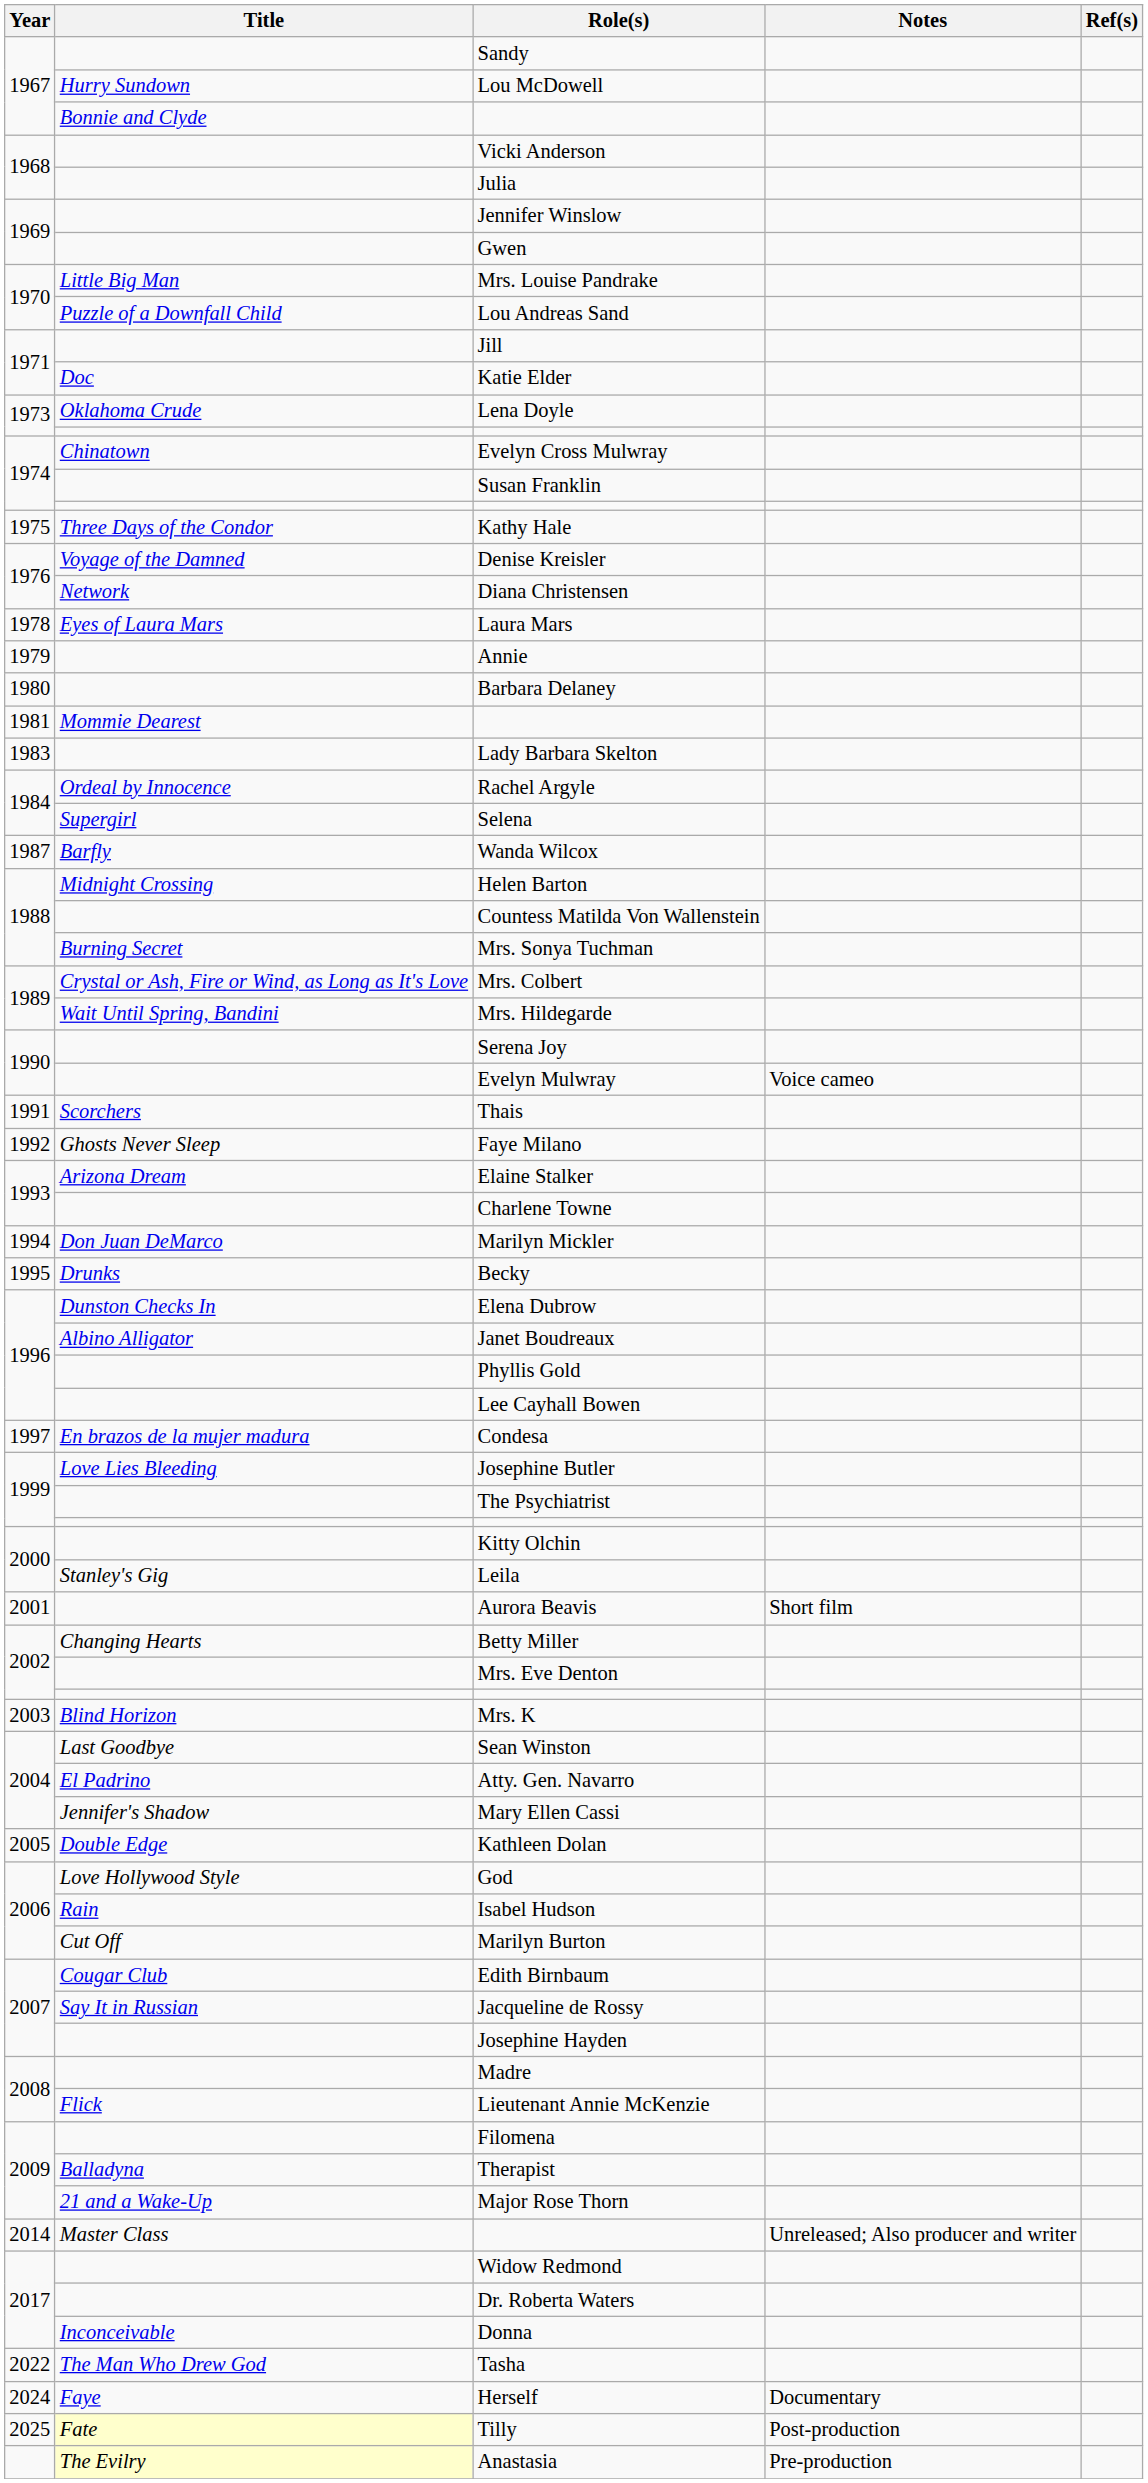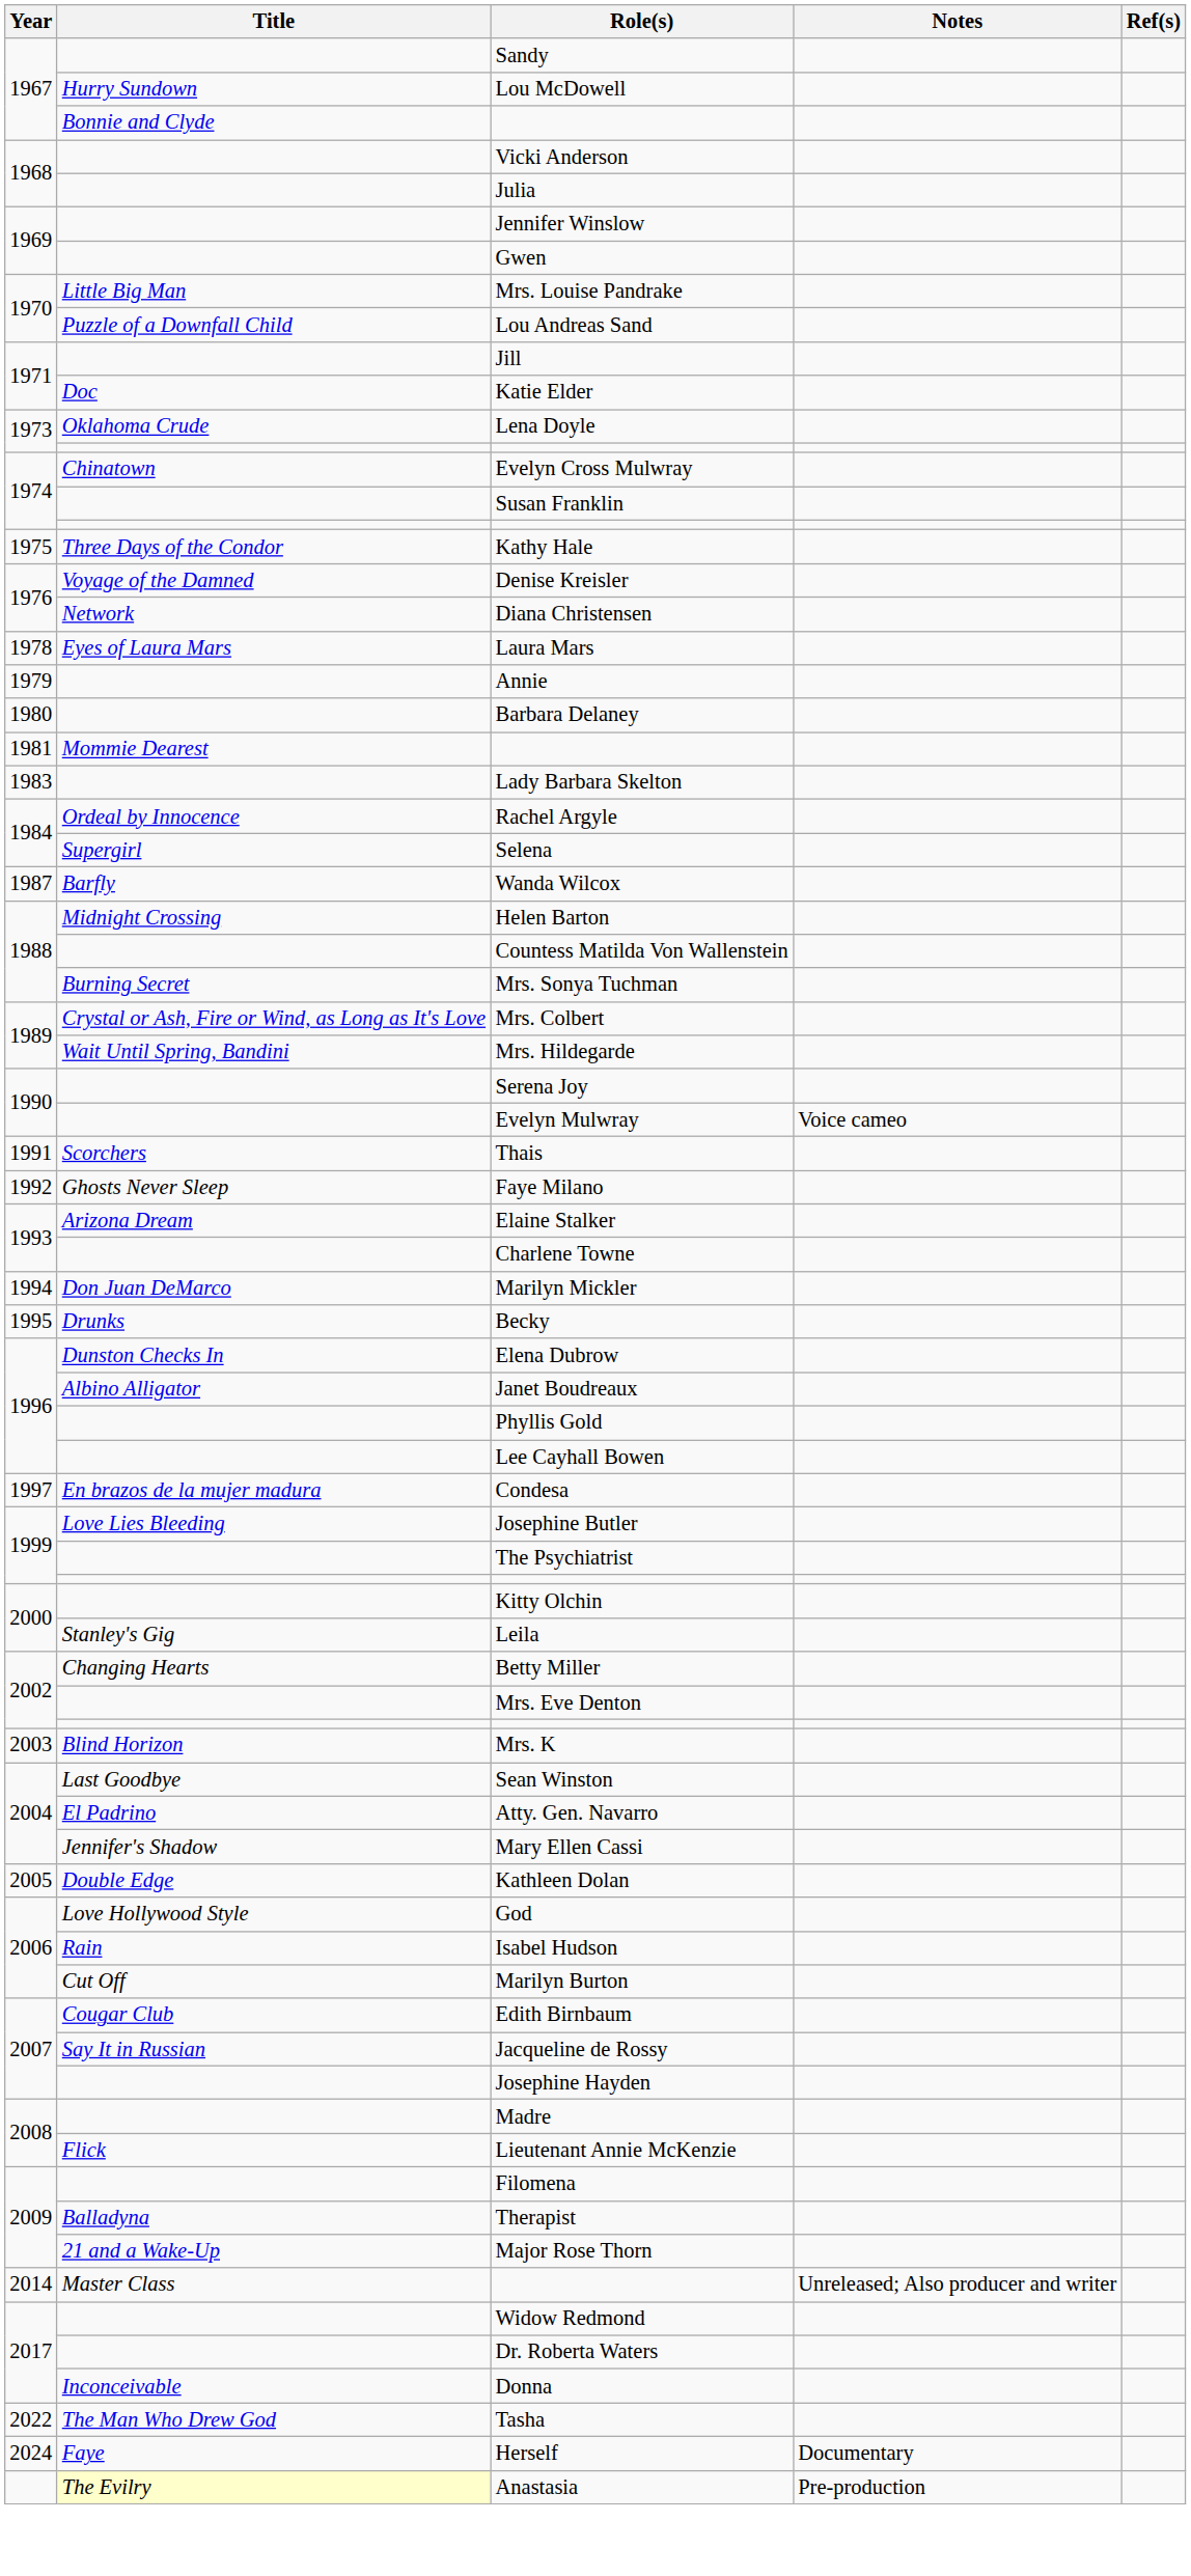- row: 2001 | Aurora Beavis | Short film
- row: 2025 | Fate | Tilly | Post-production
